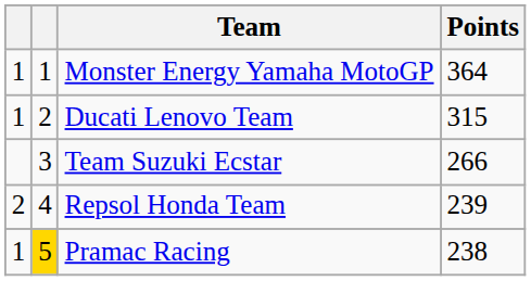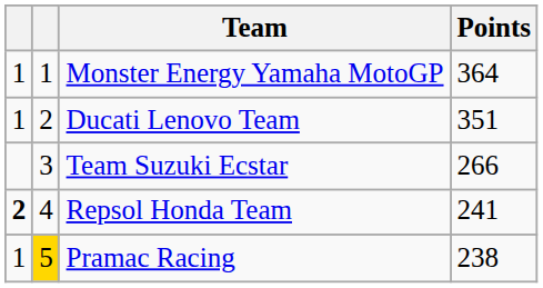Ducati Lenovo Team | Points: 315 -> 351
Repsol Honda Team | column 1: normal -> bold
Repsol Honda Team | Points: 239 -> 241
